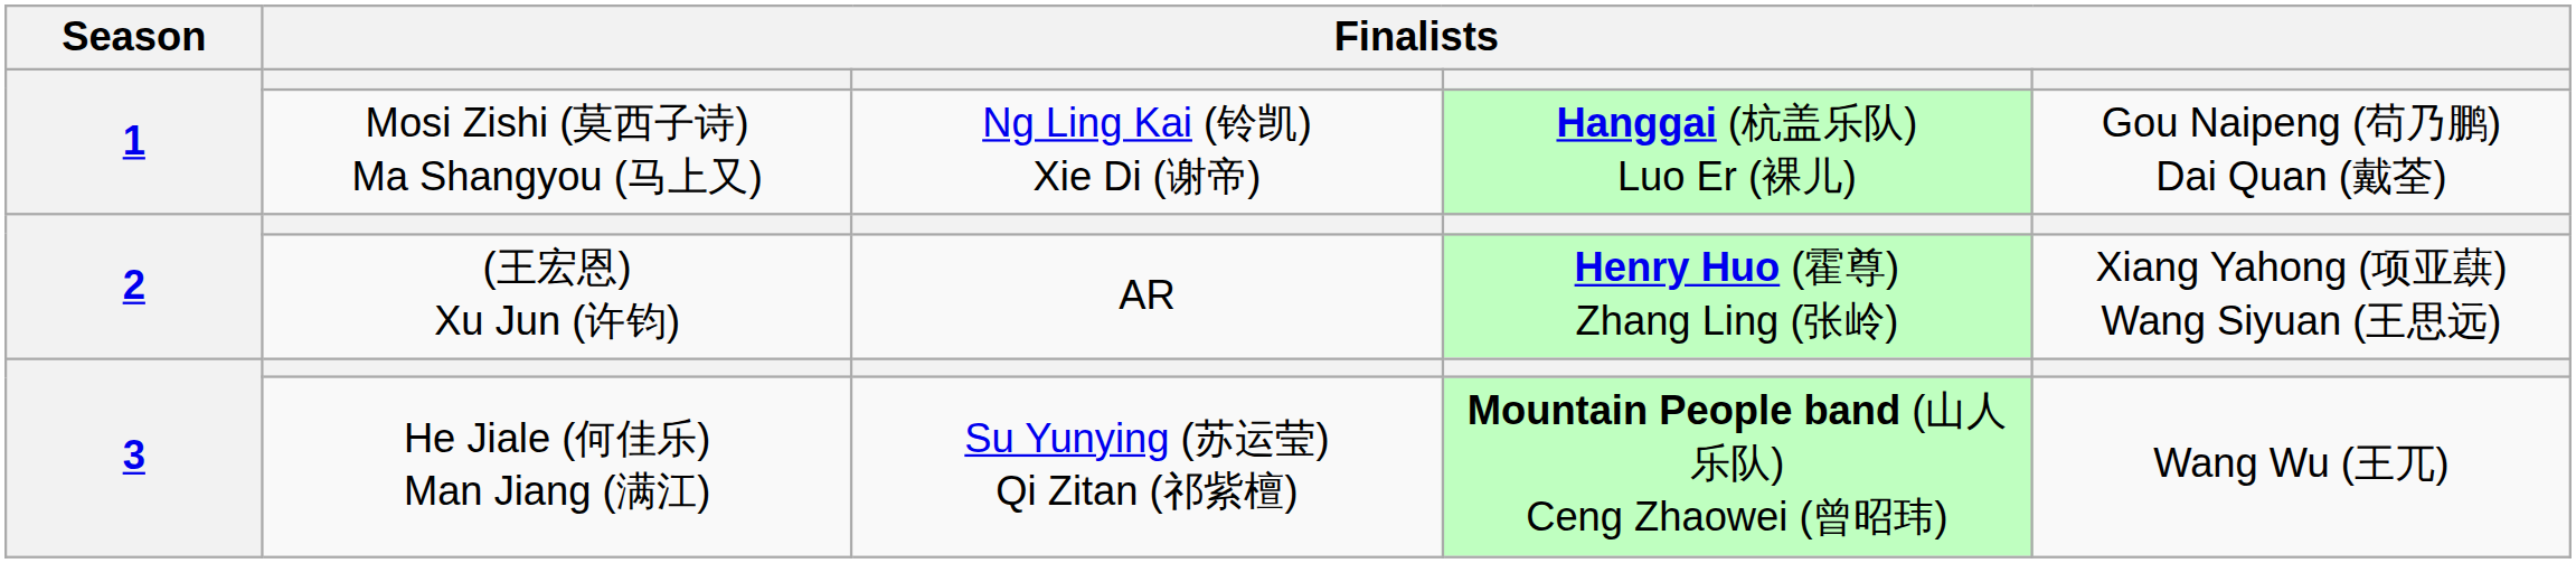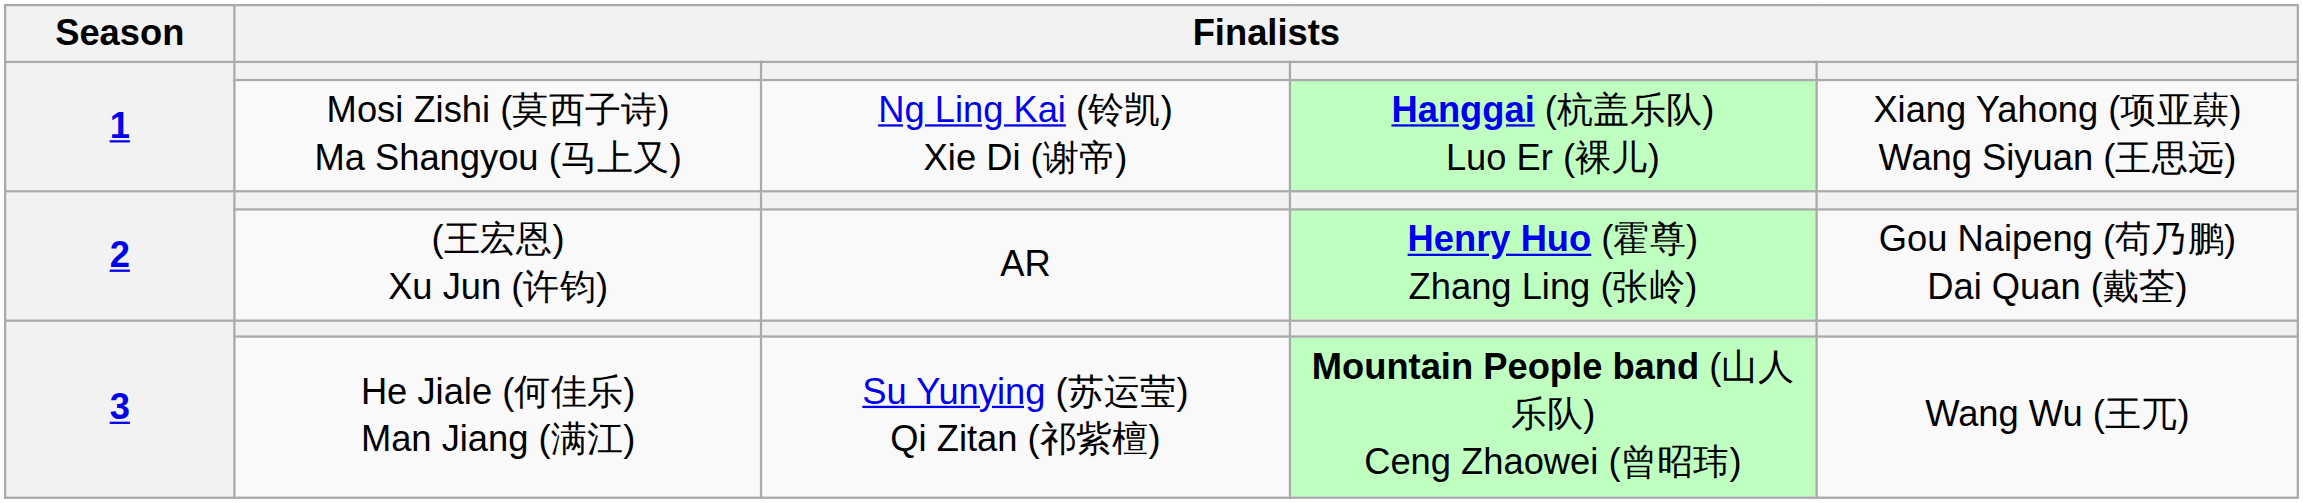Mosi Zishi (莫西子诗) Ma Shangyou (马上又) | column 5: Gou Naipeng (苟乃鹏) Dai Quan (戴荃) -> Xiang Yahong (项亚蕻) Wang Siyuan (王思远)
(王宏恩) Xu Jun (许钧) | column 5: Xiang Yahong (项亚蕻) Wang Siyuan (王思远) -> Gou Naipeng (苟乃鹏) Dai Quan (戴荃)
